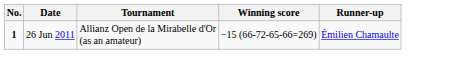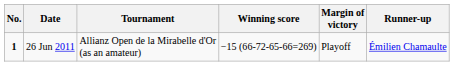+ column: Margin of victory | Playoff
